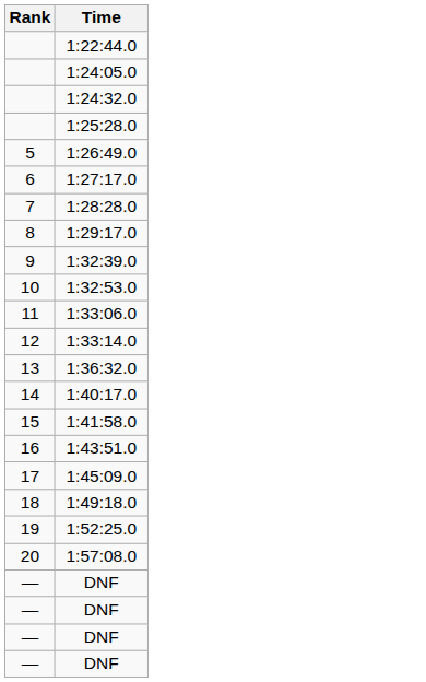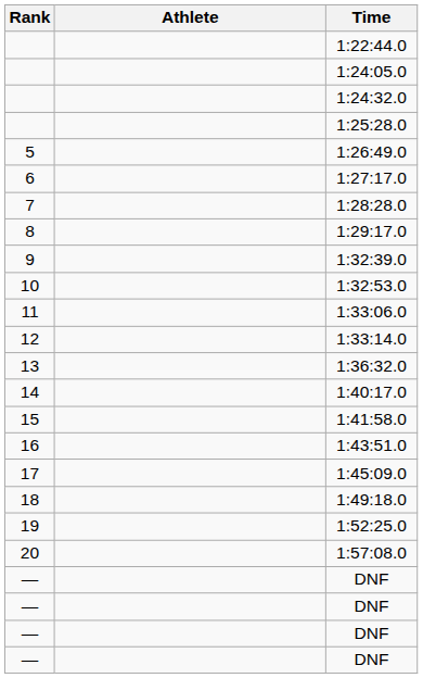+ column: Athlete
